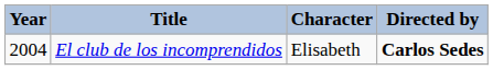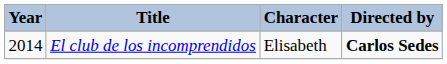El club de los incomprendidos | Year: 2004 -> 2014
